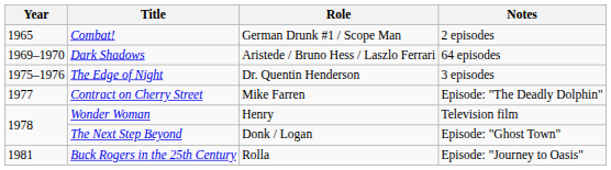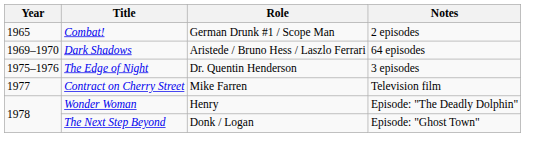Contract on Cherry Street | Notes: Episode: "The Deadly Dolphin" -> Television film
Wonder Woman | Notes: Television film -> Episode: "The Deadly Dolphin"
- row: 1981 | Buck Rogers in the 25th Century | Rolla | Episode: "Journey to Oasis"
